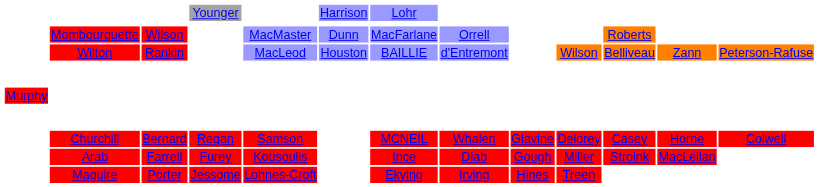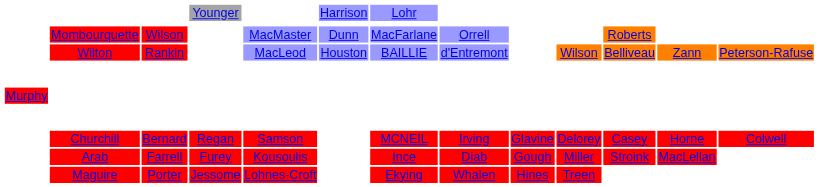Churchill | column 8: Whalen -> Irving
Maguire | column 8: Irving -> Whalen
